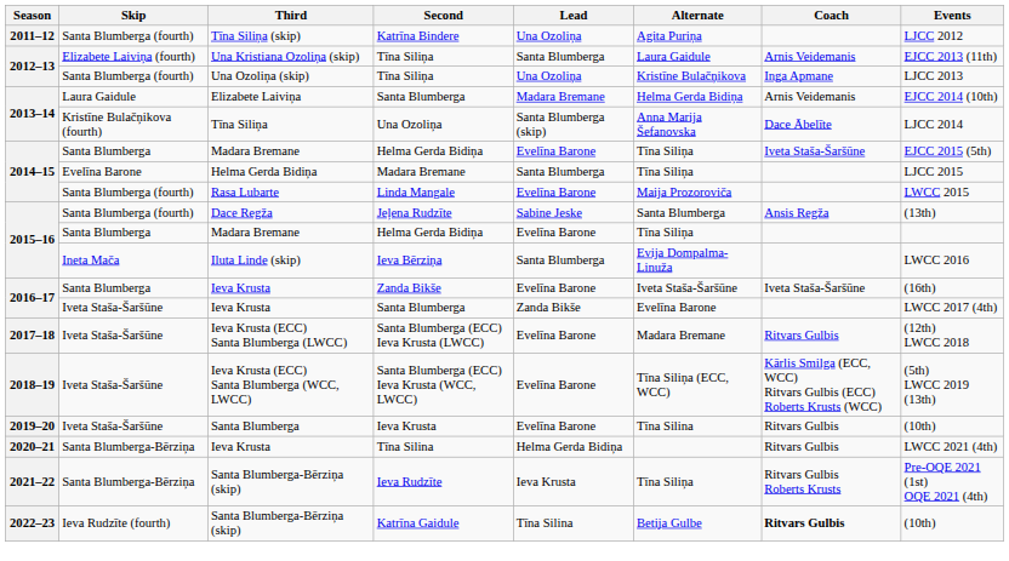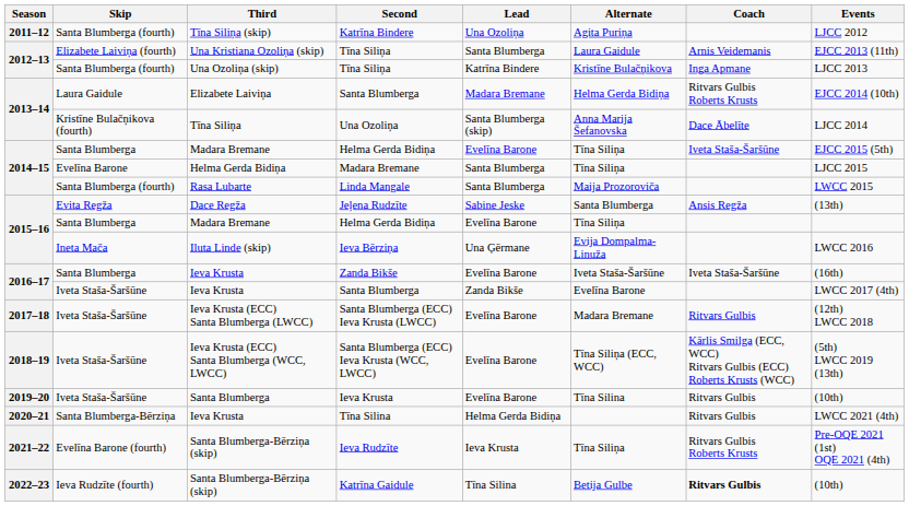Una Ozoliņa (skip) / Tīna Siliņa | Lead: Una Ozoliņa -> Katrīna Bindere
Elizabete Laiviņa / Santa Blumberga | Coach: Arnis Veidemanis -> Ritvars Gulbis Roberts Krusts
Linda Mangale | Lead: Evelīna Barone -> Santa Blumberga
Jeļena Rudzīte | Skip: Santa Blumberga (fourth) -> Evita Regža
Ieva Bērziņa | Lead: Santa Blumberga -> Una Ģērmane
Ieva Rudzīte | Skip: Santa Blumberga-Bērziņa -> Evelīna Barone (fourth)
